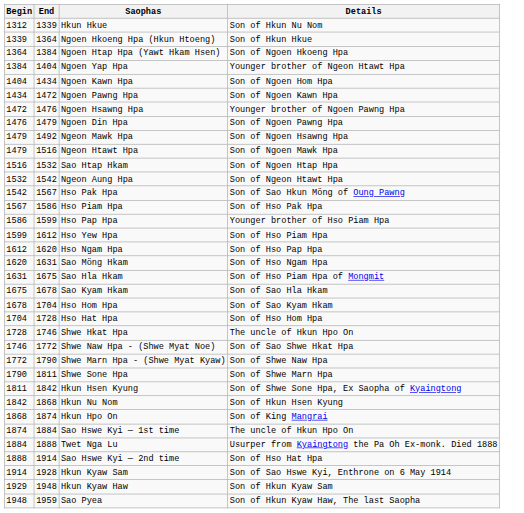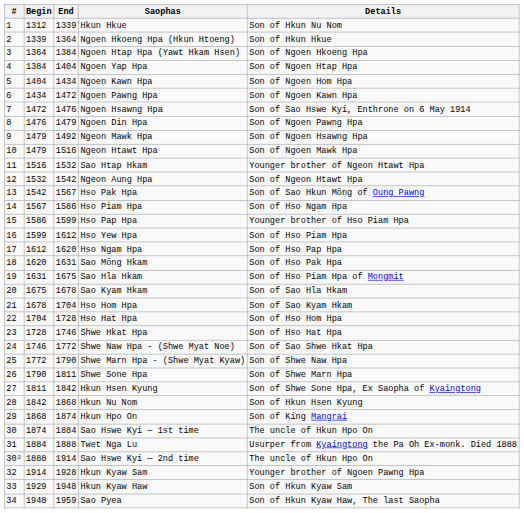+ column: # | 1 | 2 | 3 | 4 | 5 | 6 | 7 | 8 | 9 | 10 | 11 | 12 | 13 | 14 | 15 | 16 | 17 | 18 | 19 | 20 | 21 | 22 | 23 | 24 | 25 | 26 | 27 | 28 | 29 | 30 | 31 | 30² | 32 | 33 | 34
Ngoen Yap Hpa | Details: Younger brother of Ngeon Htawt Hpa -> Son of Ngoen Htap Hpa
Ngoen Hsawng Hpa | Details: Younger brother of Ngoen Pawng Hpa -> Son of Sao Hswe Kyi, Enthrone on 6 May 1914
Sao Htap Hkam | Details: Son of Ngoen Htap Hpa -> Younger brother of Ngeon Htawt Hpa
Hso Piam Hpa | Details: Son of Hso Pak Hpa -> Son of Hso Ngam Hpa
Sao Möng Hkam | Details: Son of Hso Ngam Hpa -> Son of Hso Pak Hpa
Shwe Hkat Hpa | Details: The uncle of Hkun Hpo On -> Son of Hso Hat Hpa
Sao Hswe Kyi — 2nd time | Details: Son of Hso Hat Hpa -> The uncle of Hkun Hpo On
Hkun Kyaw Sam | Details: Son of Sao Hswe Kyi, Enthrone on 6 May 1914 -> Younger brother of Ngoen Pawng Hpa
